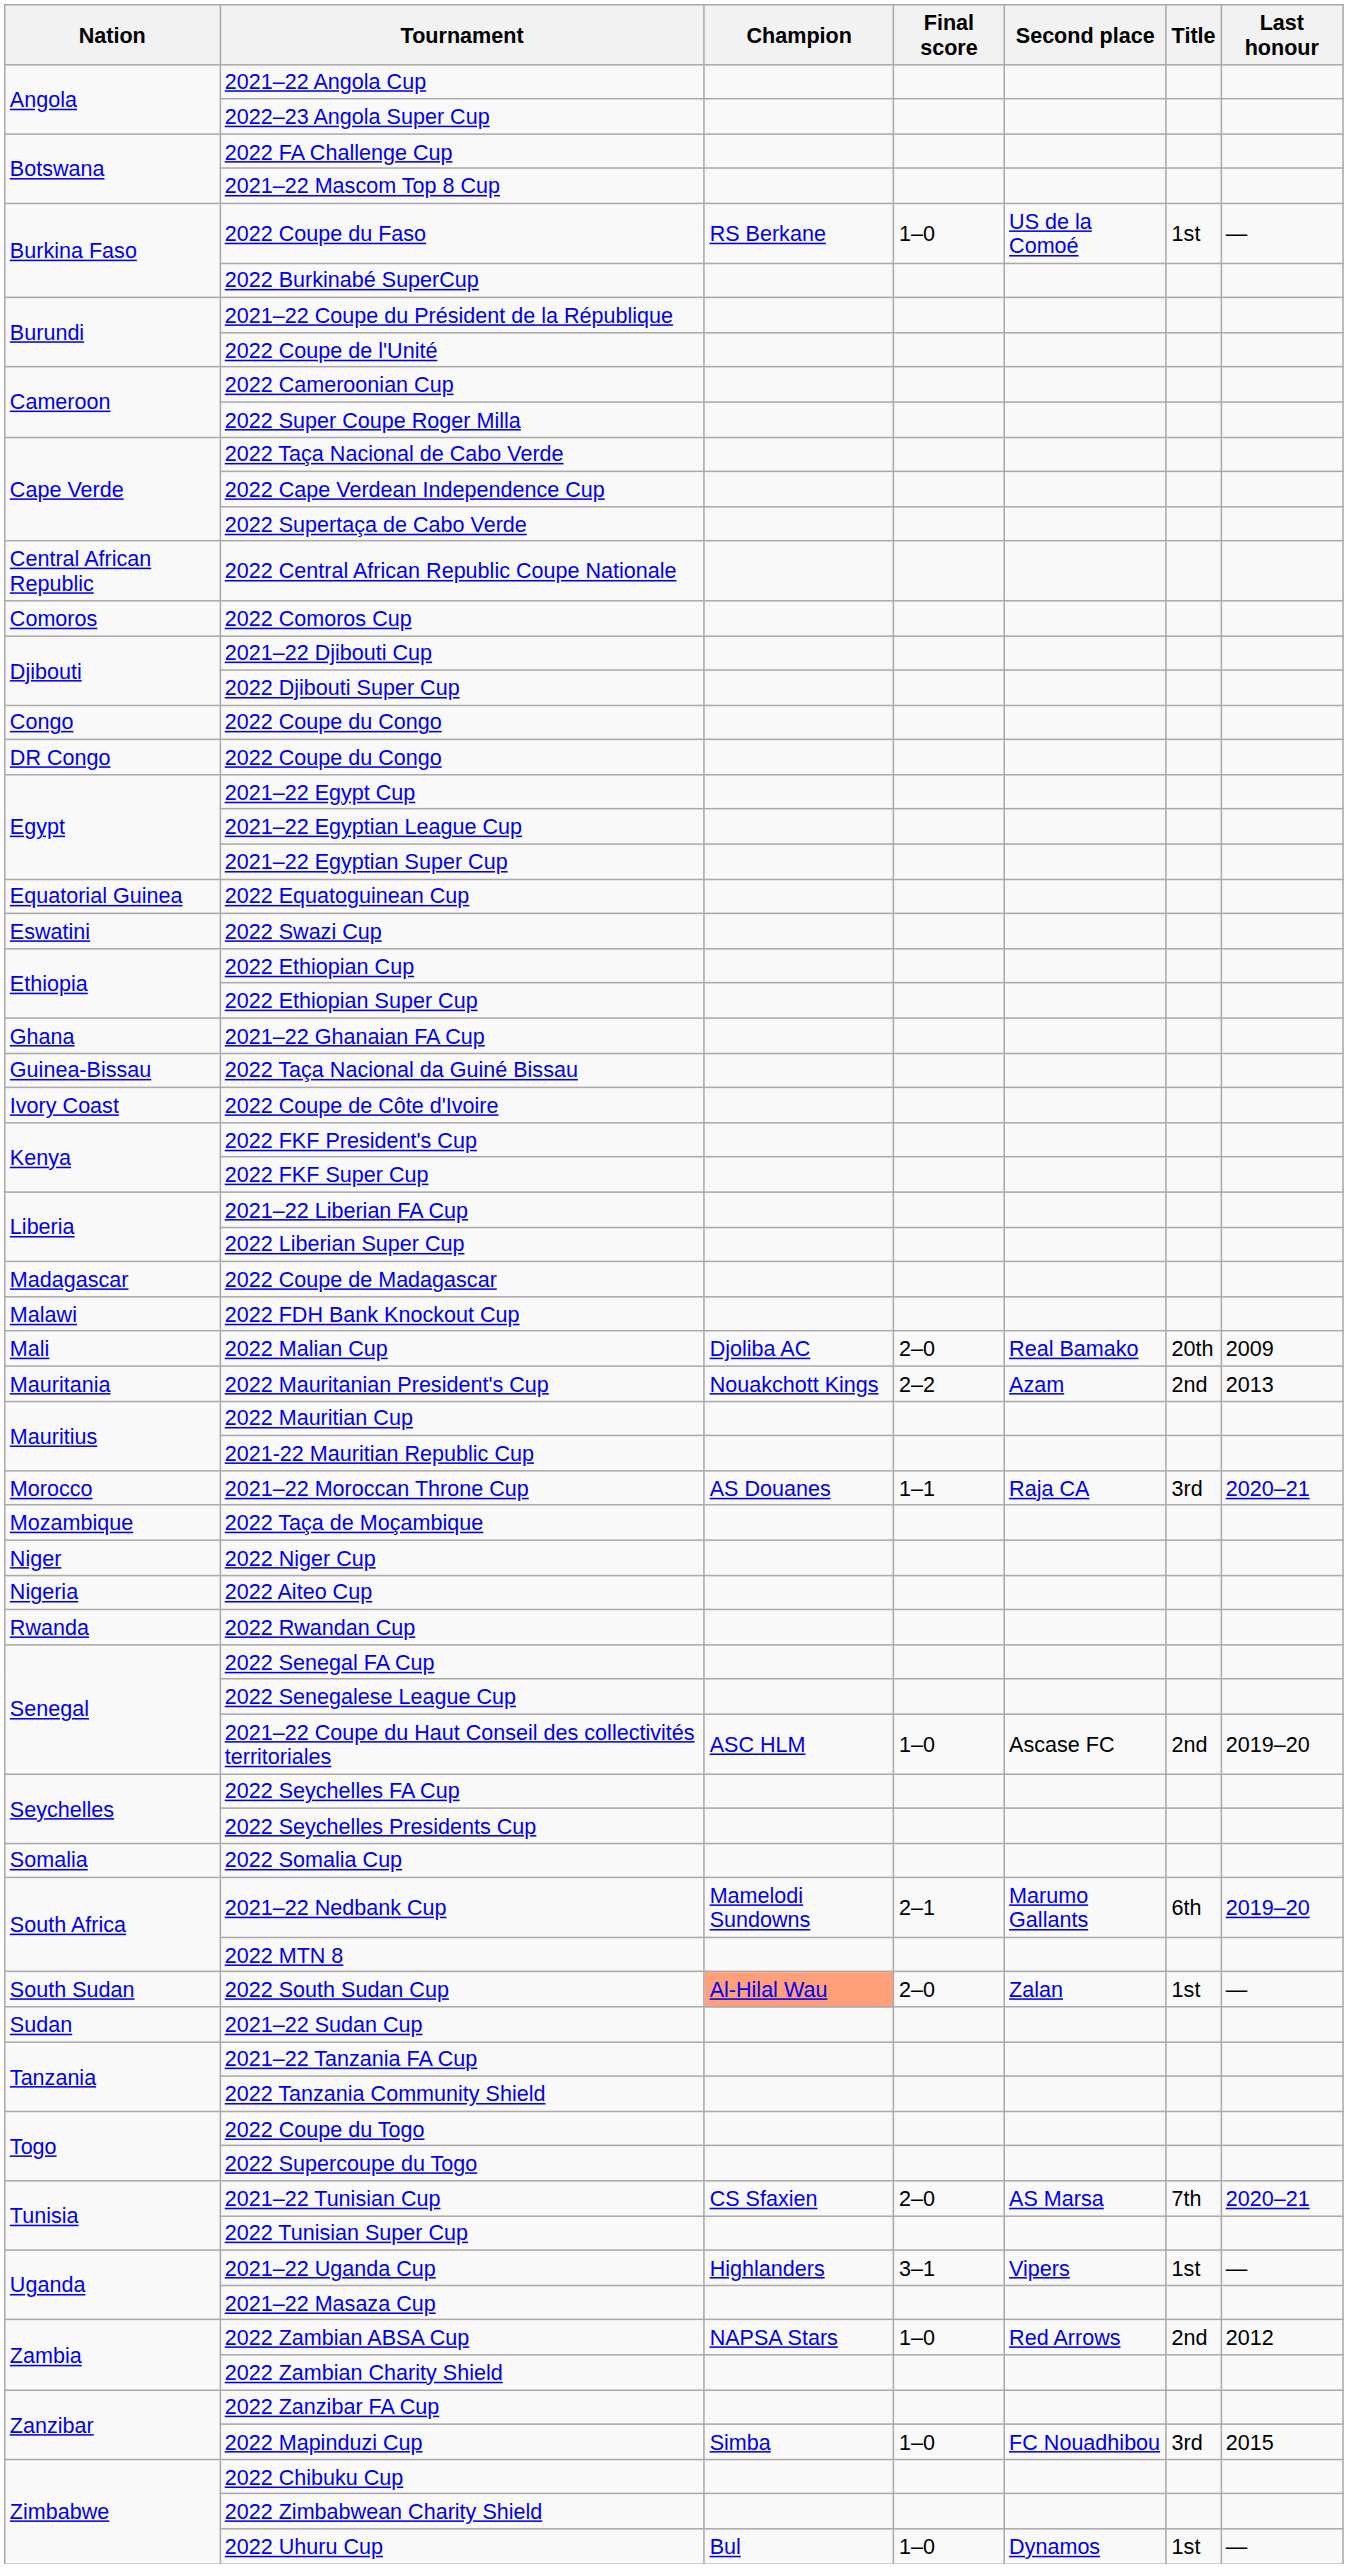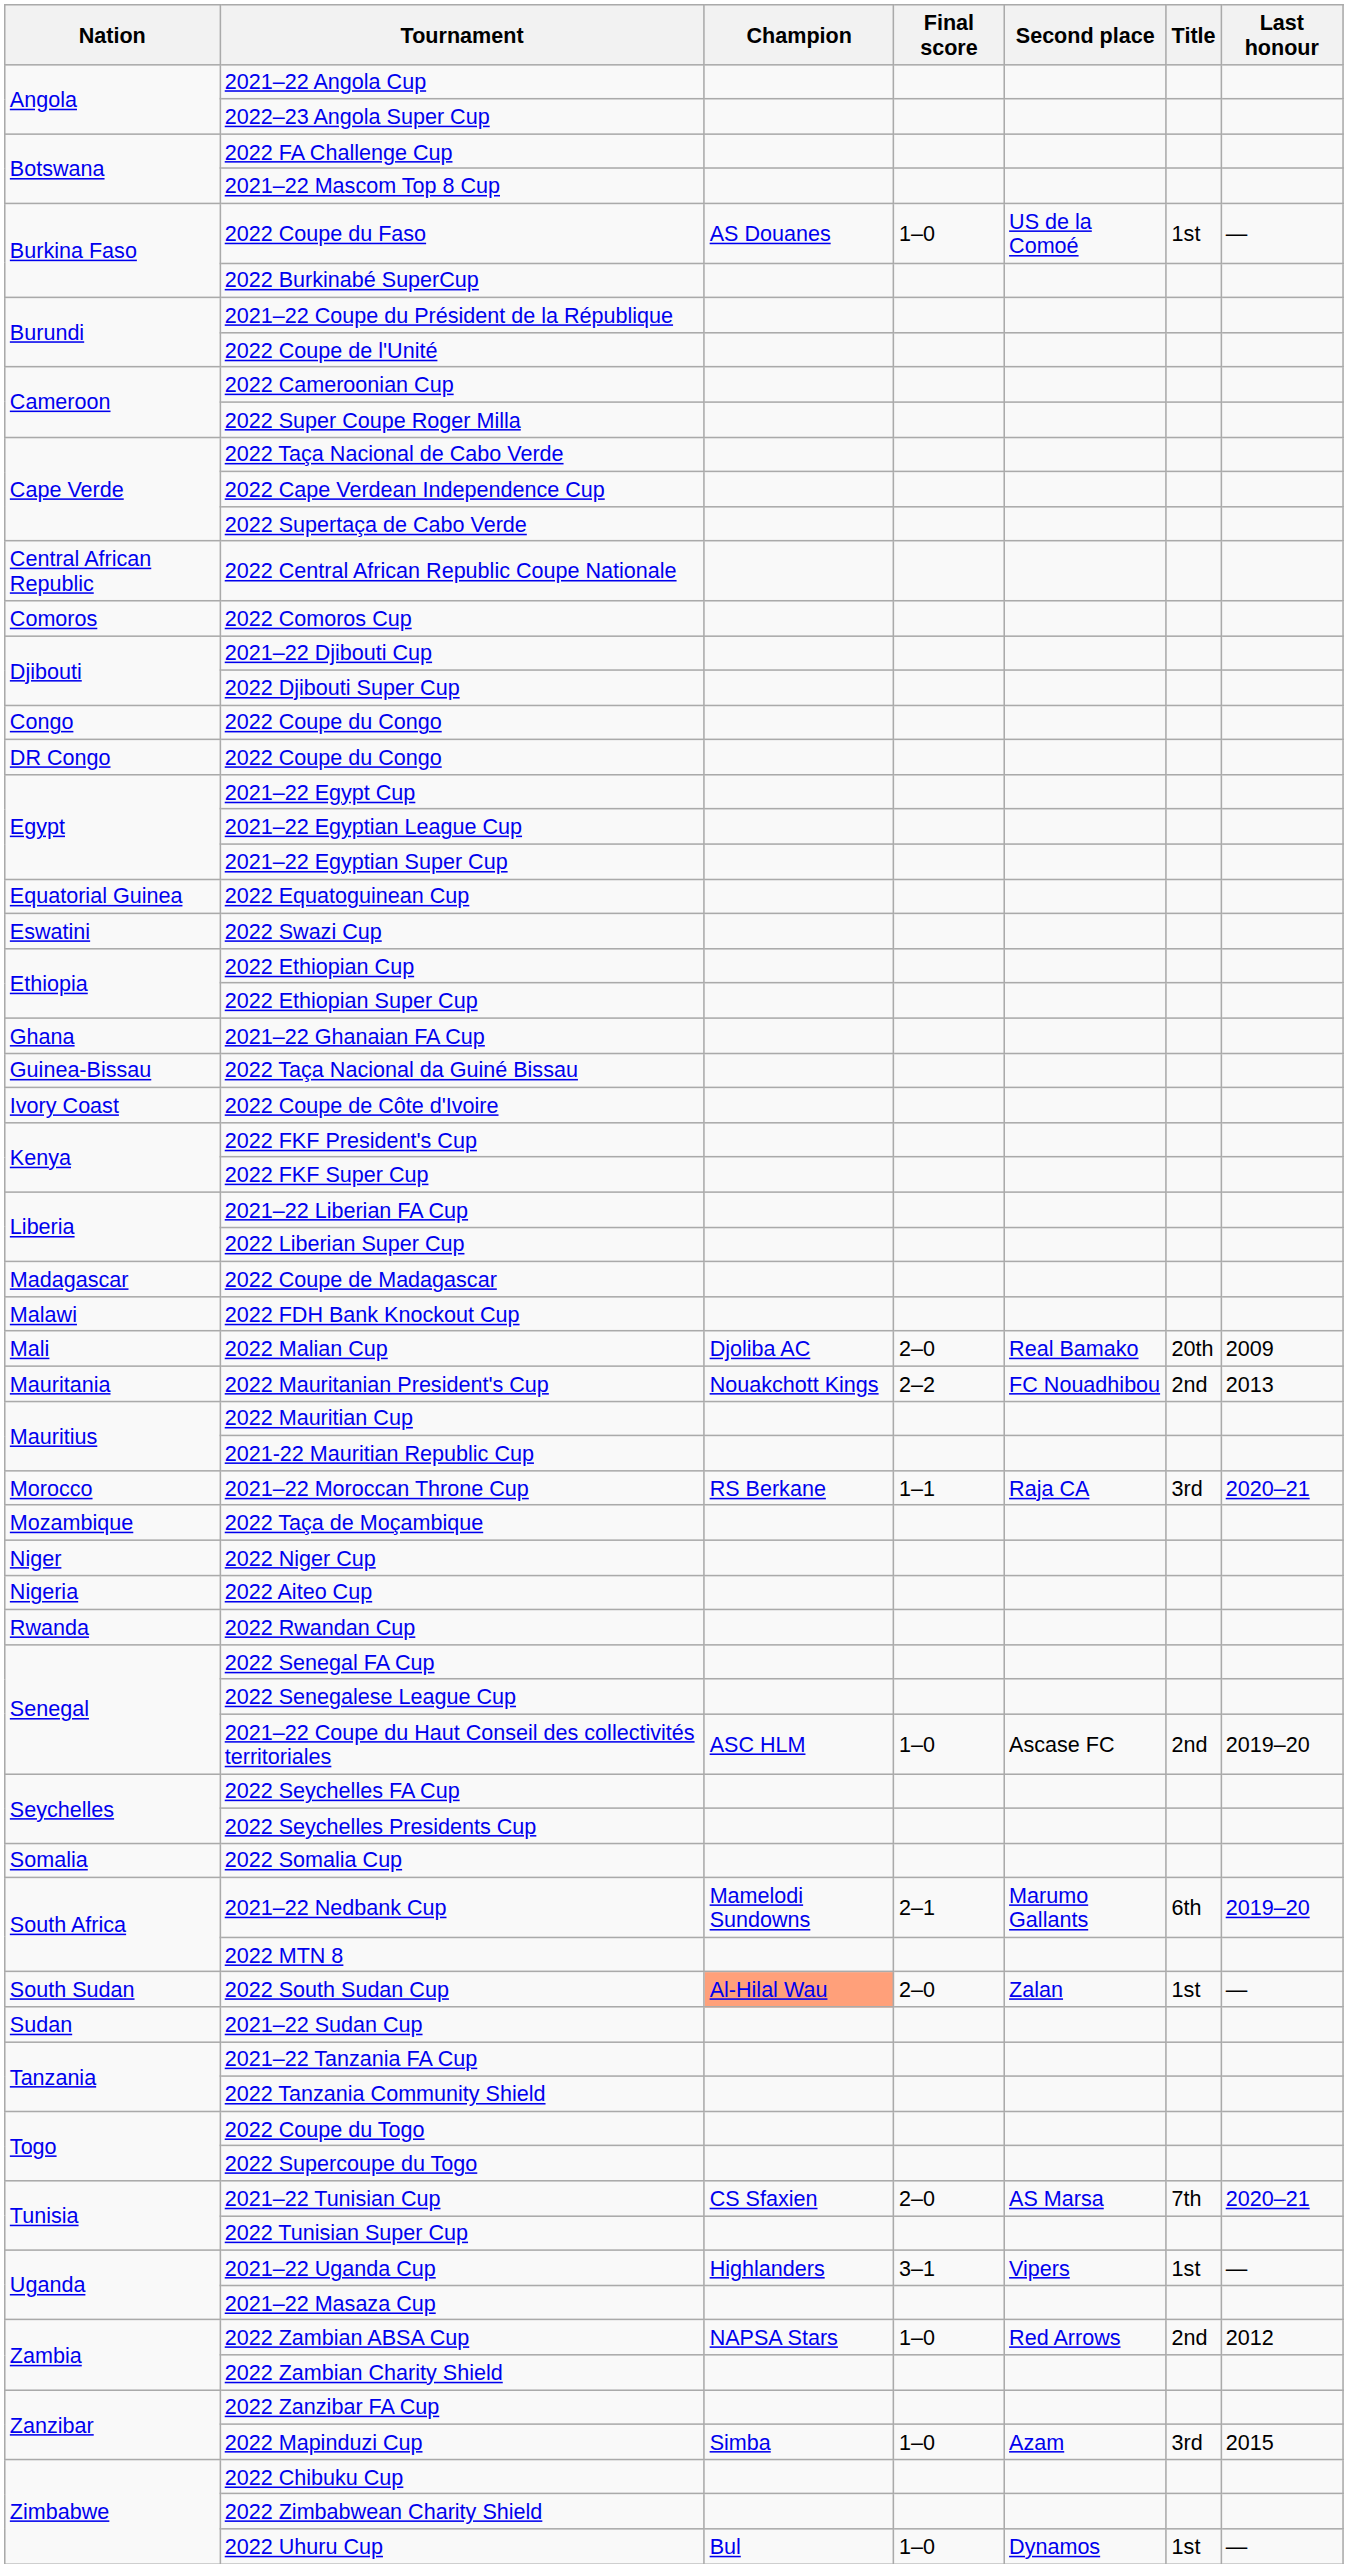2022 Coupe du Faso | Champion: RS Berkane -> AS Douanes
2022 Mauritanian President's Cup | Second place: Azam -> FC Nouadhibou
2021–22 Moroccan Throne Cup | Champion: AS Douanes -> RS Berkane
2022 Mapinduzi Cup | Second place: FC Nouadhibou -> Azam
